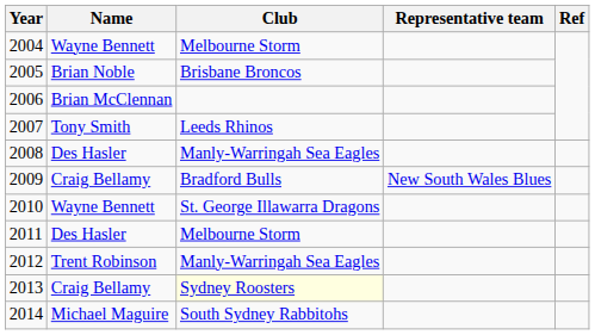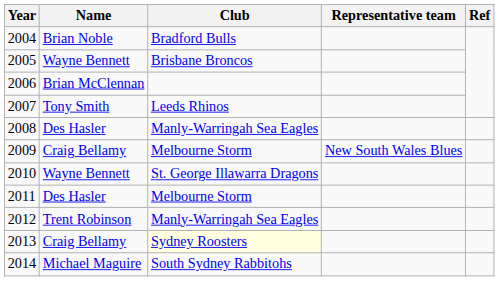2004 | Name: Wayne Bennett -> Brian Noble
2004 | Club: Melbourne Storm -> Bradford Bulls
2005 | Name: Brian Noble -> Wayne Bennett
2009 | Club: Bradford Bulls -> Melbourne Storm
